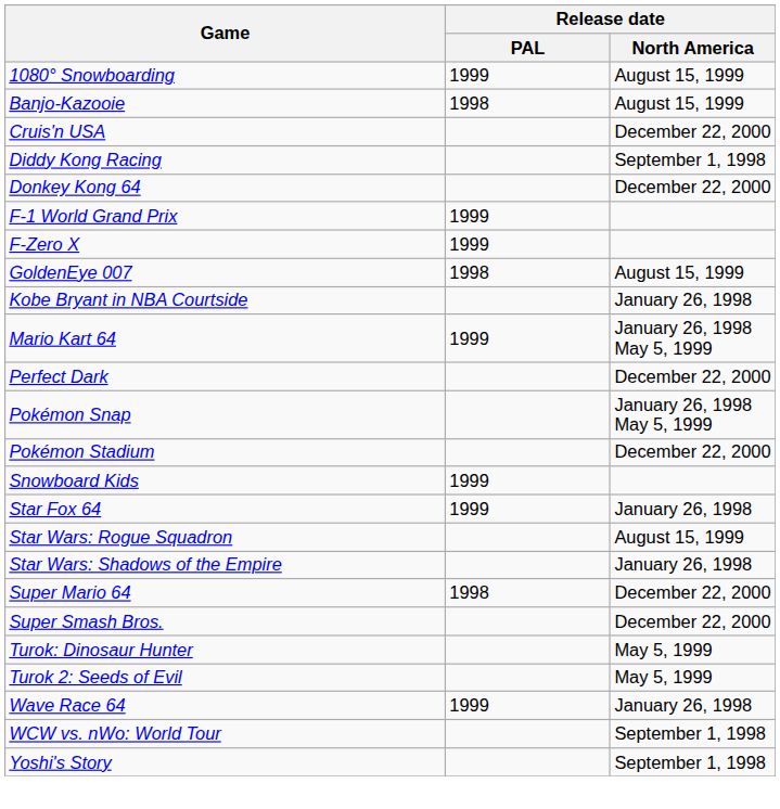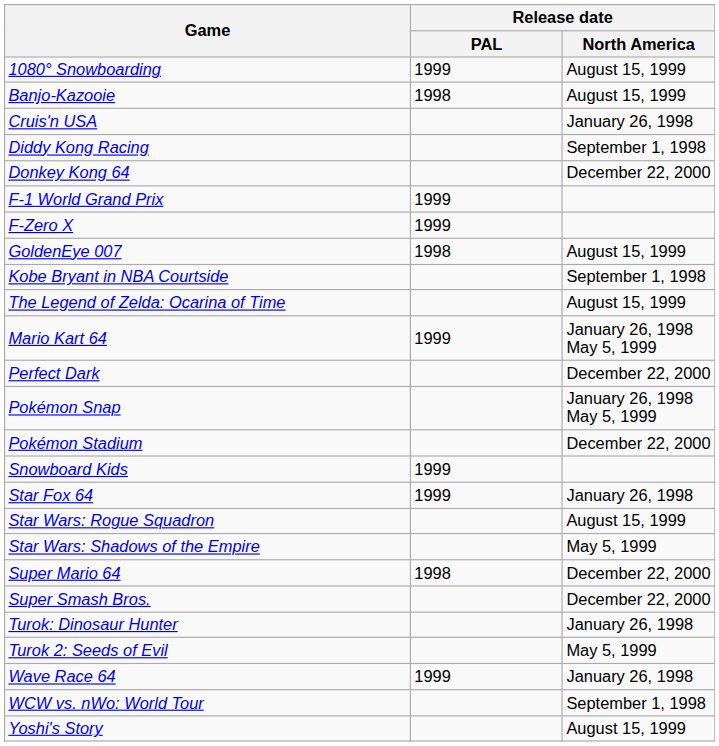Cruis'n USA | Release date / North America: December 22, 2000 -> January 26, 1998
Kobe Bryant in NBA Courtside | Release date / North America: January 26, 1998 -> September 1, 1998
+ row: The Legend of Zelda: Ocarina of Time | August 15, 1999
Star Wars: Shadows of the Empire | Release date / North America: January 26, 1998 -> May 5, 1999
Turok: Dinosaur Hunter | Release date / North America: May 5, 1999 -> January 26, 1998
Yoshi's Story | Release date / North America: September 1, 1998 -> August 15, 1999
